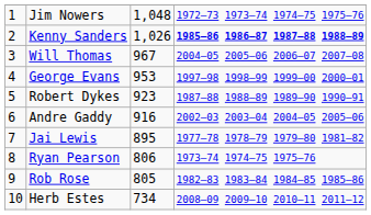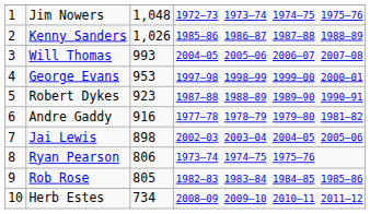Kenny Sanders | column 4: bold -> normal
Will Thomas | column 3: 967 -> 993
Andre Gaddy | column 4: 2002–03 2003–04 2004–05 2005–06 -> 1977–78 1978–79 1979–80 1981–82
Jai Lewis | column 3: 895 -> 898
Jai Lewis | column 4: 1977–78 1978–79 1979–80 1981–82 -> 2002–03 2003–04 2004–05 2005–06
